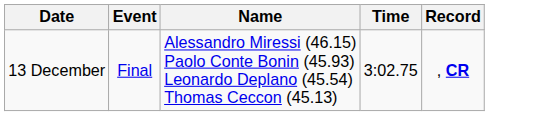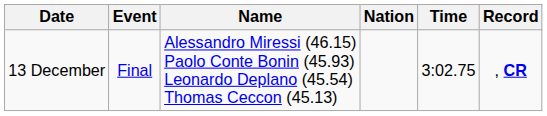+ column: Nation
